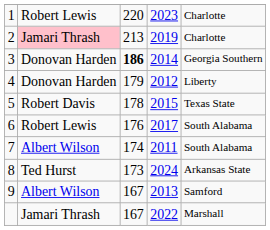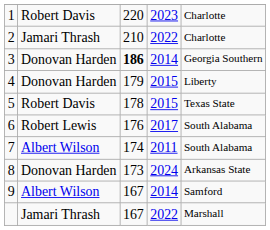1 | column 2: Robert Lewis -> Robert Davis
2 | column 2: pink background -> no background
2 | column 3: 213 -> 210
2 | column 4: 2019 -> 2022
4 | column 4: 2012 -> 2015
8 | column 2: Ted Hurst -> Donovan Harden
9 | column 4: 2013 -> 2014
